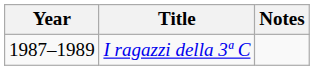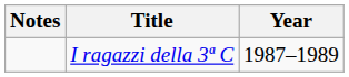columns swapped: Year <-> Notes
